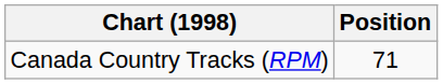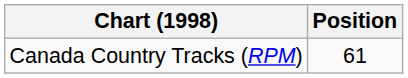Canada Country Tracks (RPM) | Position: 71 -> 61
